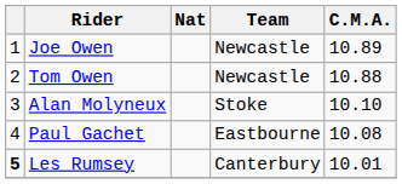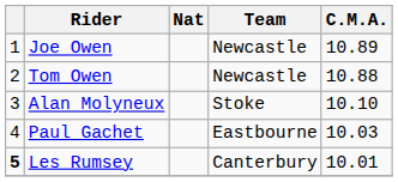Paul Gachet | C.M.A.: 10.08 -> 10.03
